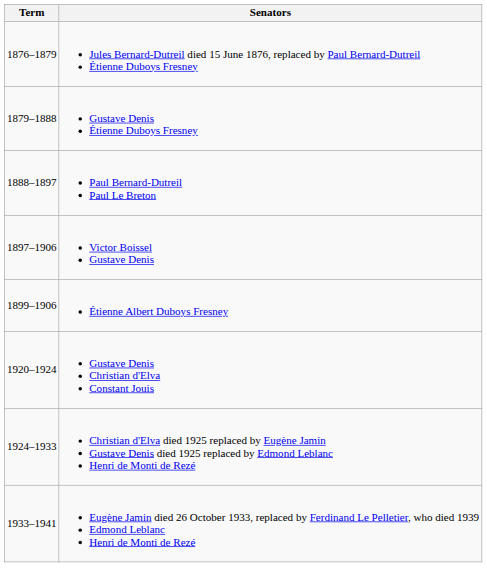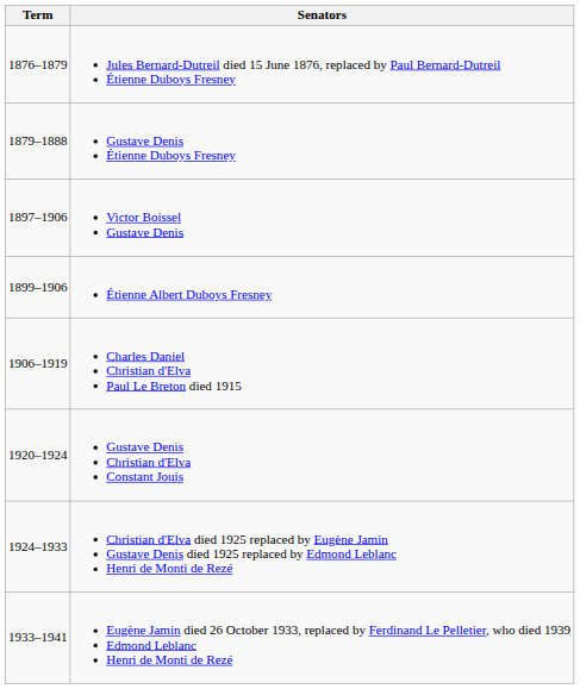- row: 1888–1897 | Paul Bernard-Dutreil Paul Le Breton
+ row: 1906–1919 | Charles Daniel Christian d'Elva Paul Le Breton died 1915
